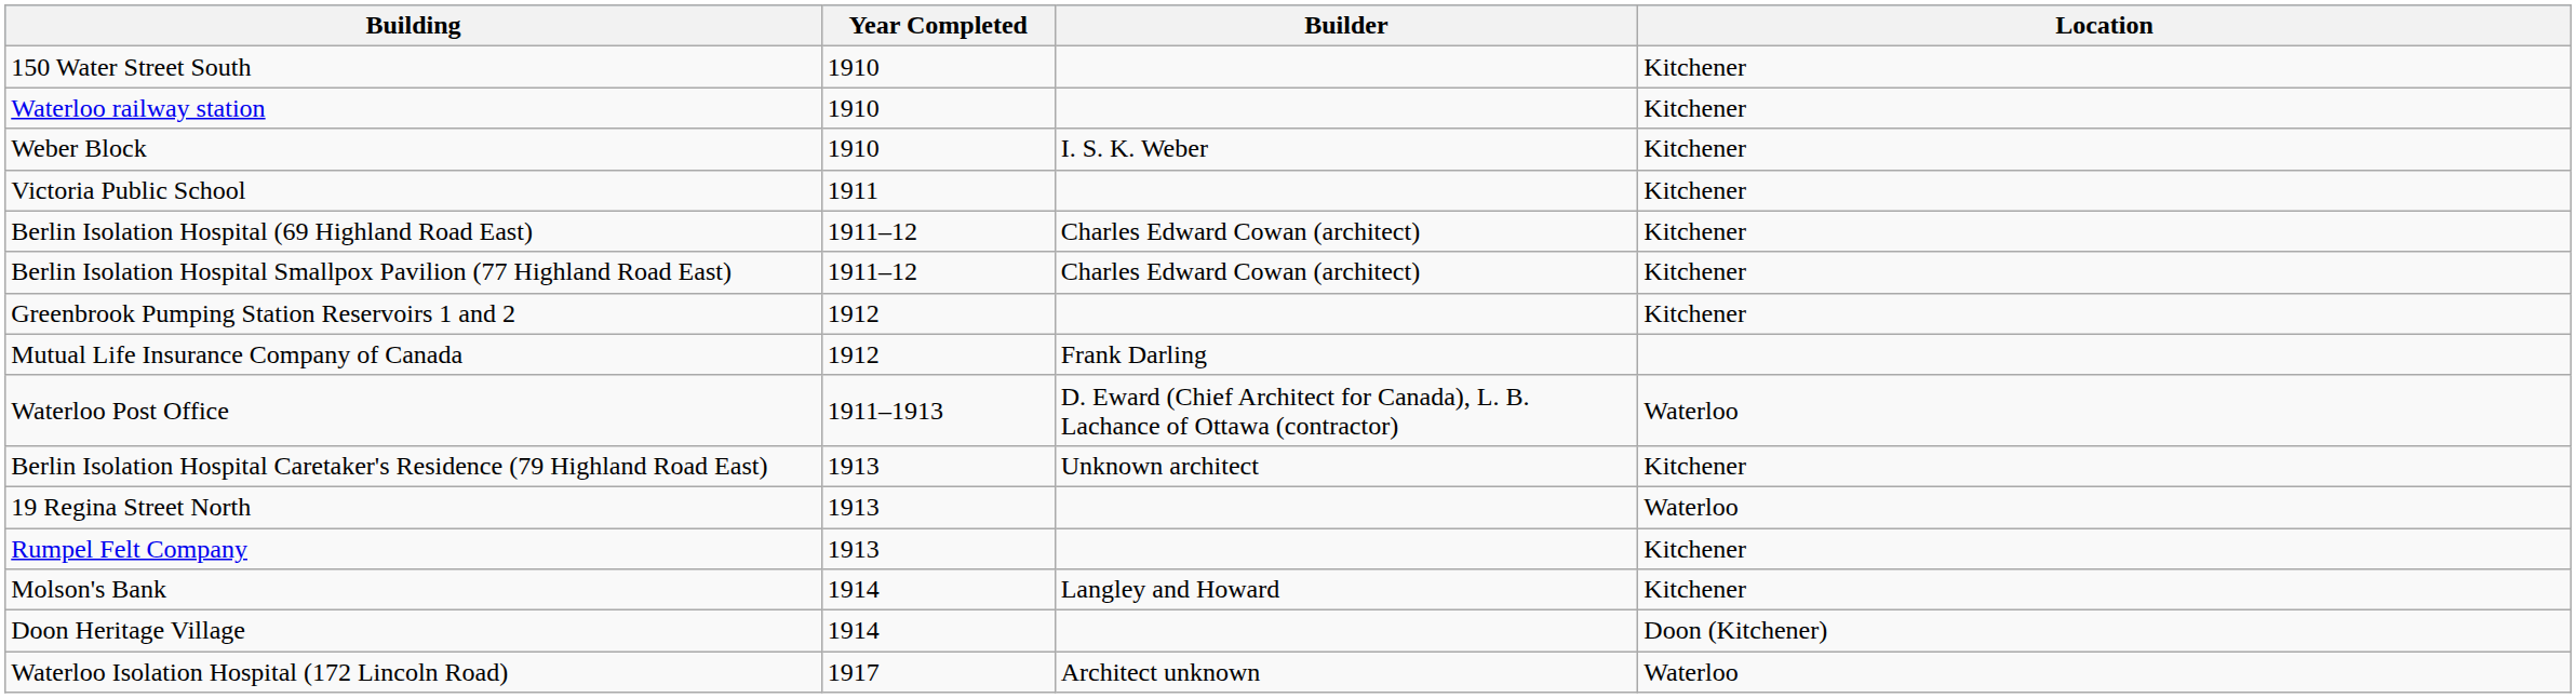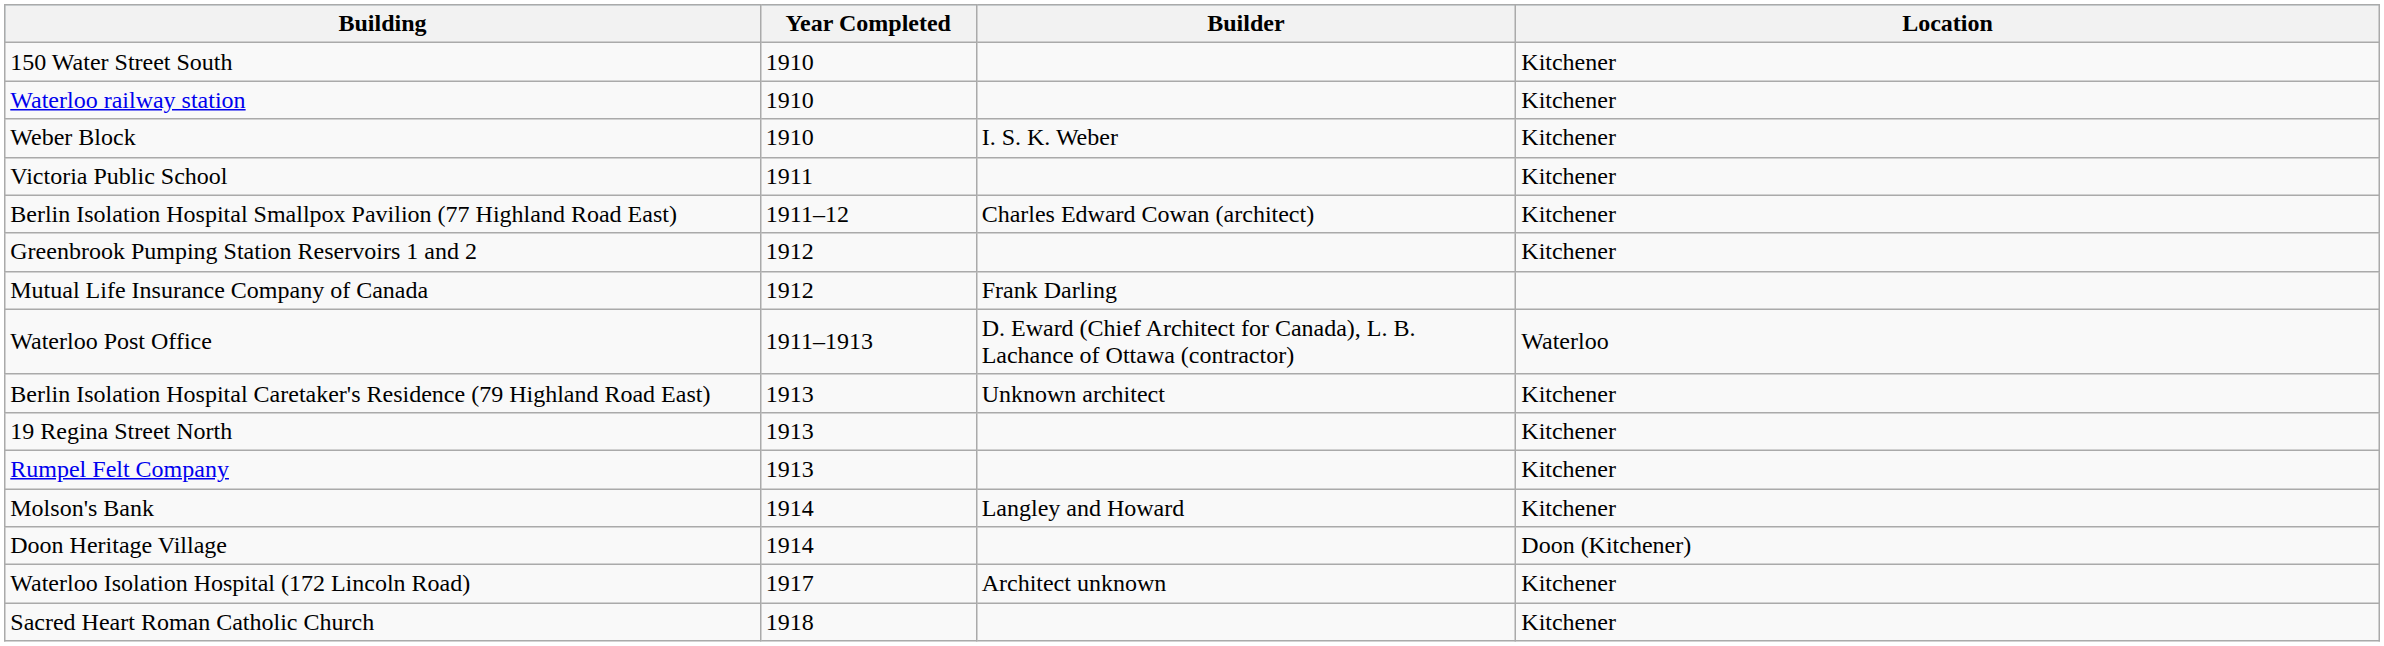- row: Berlin Isolation Hospital (69 Highland Road East) | 1911–12 | Charles Edward Cowan (architect) | Kitchener
19 Regina Street North | Location: Waterloo -> Kitchener
Waterloo Isolation Hospital (172 Lincoln Road) | Location: Waterloo -> Kitchener
+ row: Sacred Heart Roman Catholic Church | 1918 | Kitchener
